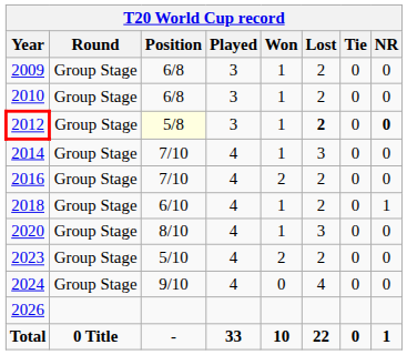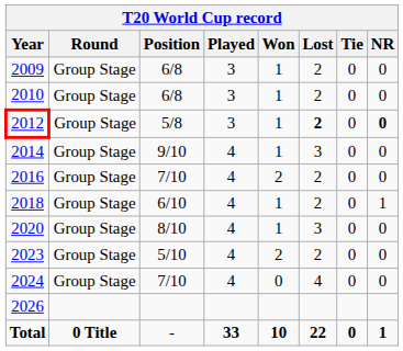2012 | Position: lightyellow background -> no background
2014 | Position: 7/10 -> 9/10
2024 | Position: 9/10 -> 7/10
